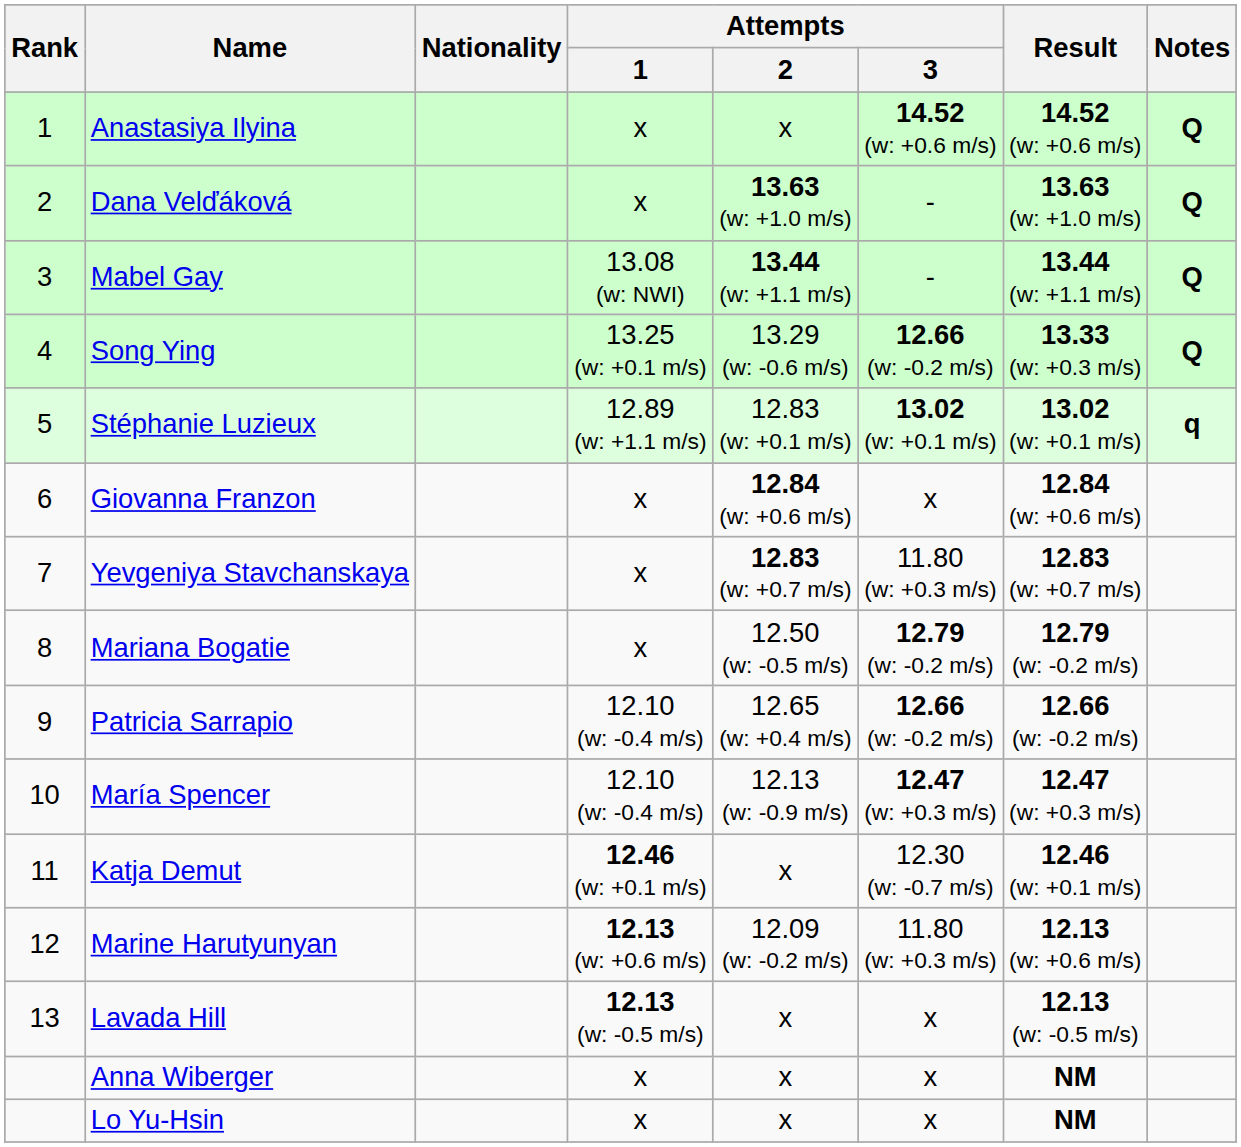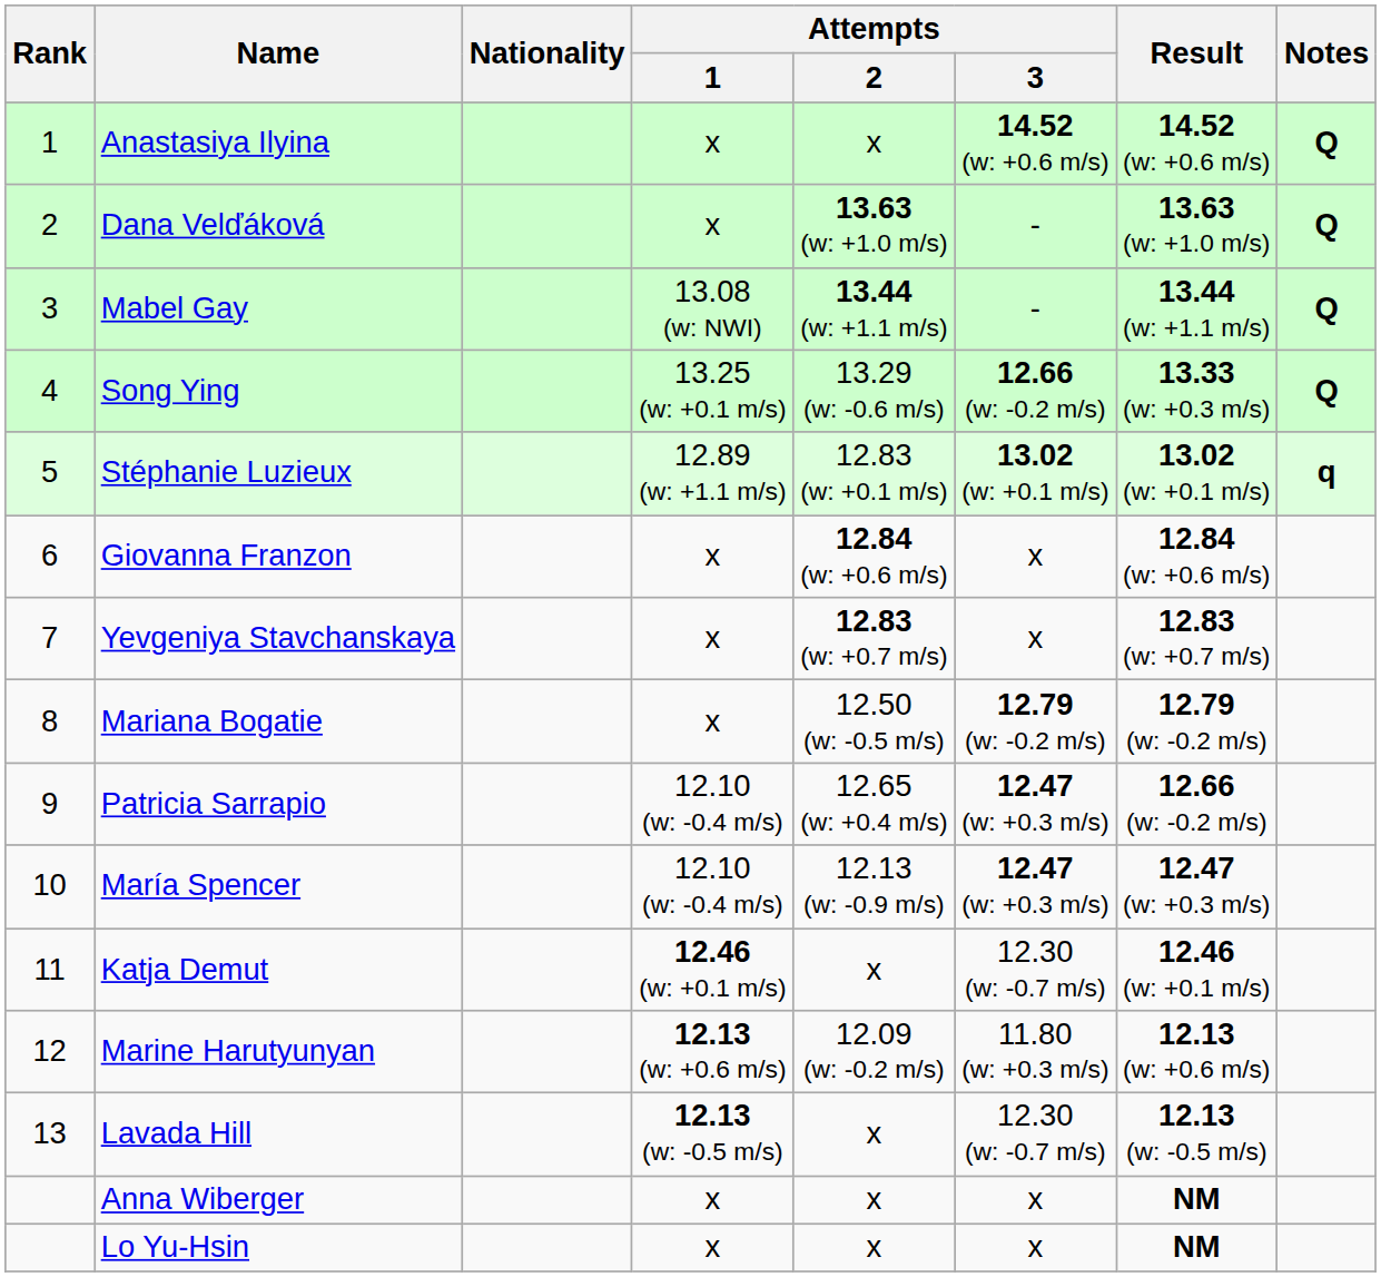Yevgeniya Stavchanskaya | Attempts / 3: 11.80 (w: +0.3 m/s) -> x
Patricia Sarrapio | Attempts / 3: 12.66 (w: -0.2 m/s) -> 12.47 (w: +0.3 m/s)
Lavada Hill | Attempts / 3: x -> 12.30 (w: -0.7 m/s)
